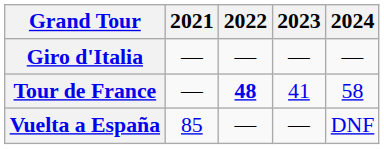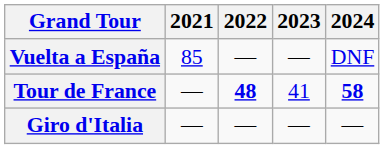rows swapped: Giro d'Italia <-> Vuelta a España
Tour de France | 2024: normal -> bold
